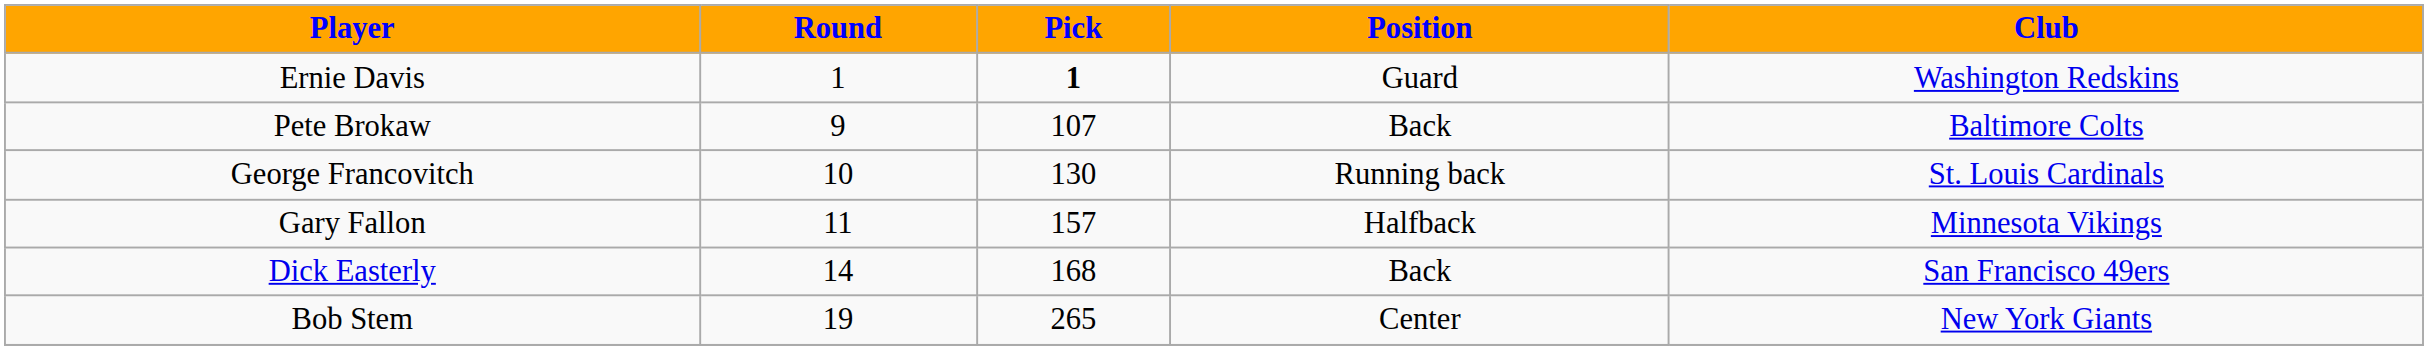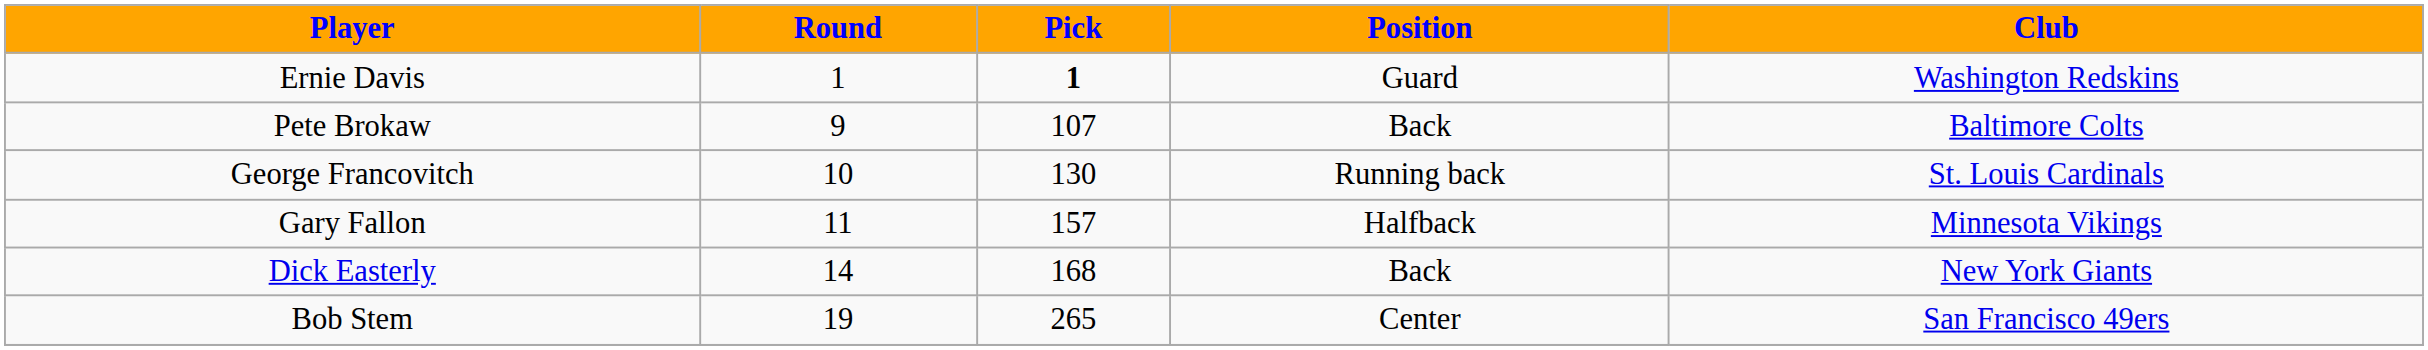Dick Easterly | Club: San Francisco 49ers -> New York Giants
Bob Stem | Club: New York Giants -> San Francisco 49ers
